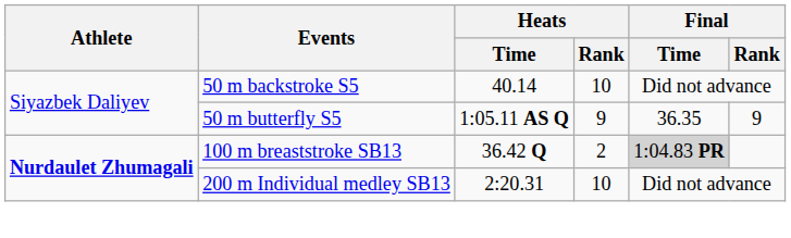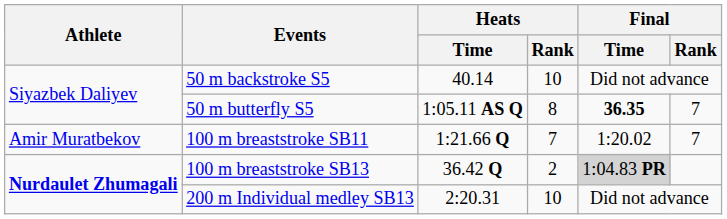50 m butterfly S5 | Heats / Rank: 9 -> 8
50 m butterfly S5 | Final / Time: normal -> bold
50 m butterfly S5 | Final / Rank: 9 -> 7
+ row: Amir Muratbekov | 100 m breaststroke SB11 | 1:21.66 Q | 7 | 1:20.02 | 7
